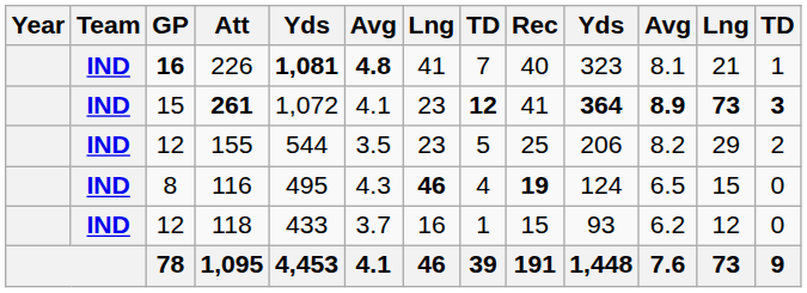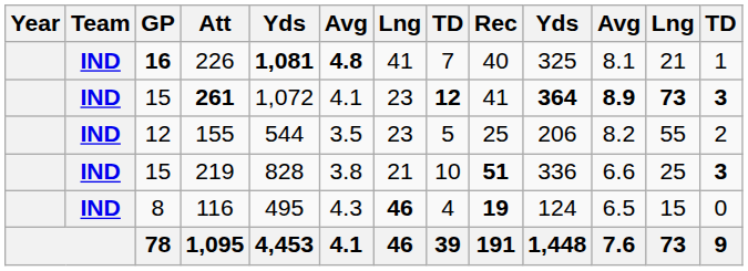226 | column 10: 323 -> 325
155 | column 12: 29 -> 55
+ row: IND | 15 | 219 | 828 | 3.8 | 21 | 10 | 51 | 336 | 6.6 | 25 | 3
- row: IND | 12 | 118 | 433 | 3.7 | 16 | 1 | 15 | 93 | 6.2 | 12 | 0
